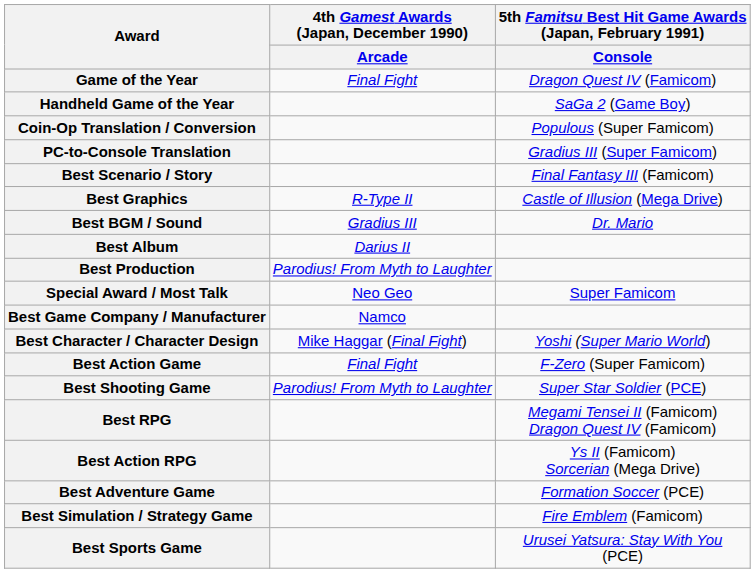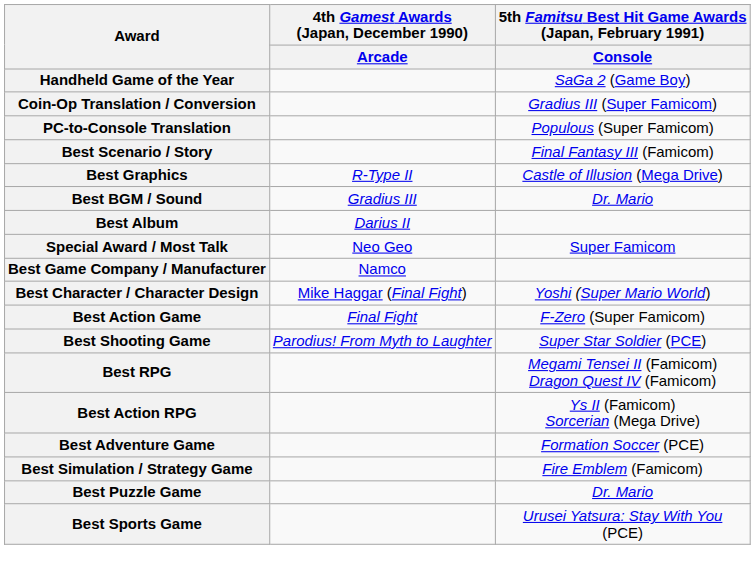- row: Game of the Year | Final Fight | Dragon Quest IV (Famicom)
Coin-Op Translation / Conversion | column 3: Populous (Super Famicom) -> Gradius III (Super Famicom)
PC-to-Console Translation | column 3: Gradius III (Super Famicom) -> Populous (Super Famicom)
- row: Best Production | Parodius! From Myth to Laughter
+ row: Best Puzzle Game | Dr. Mario
